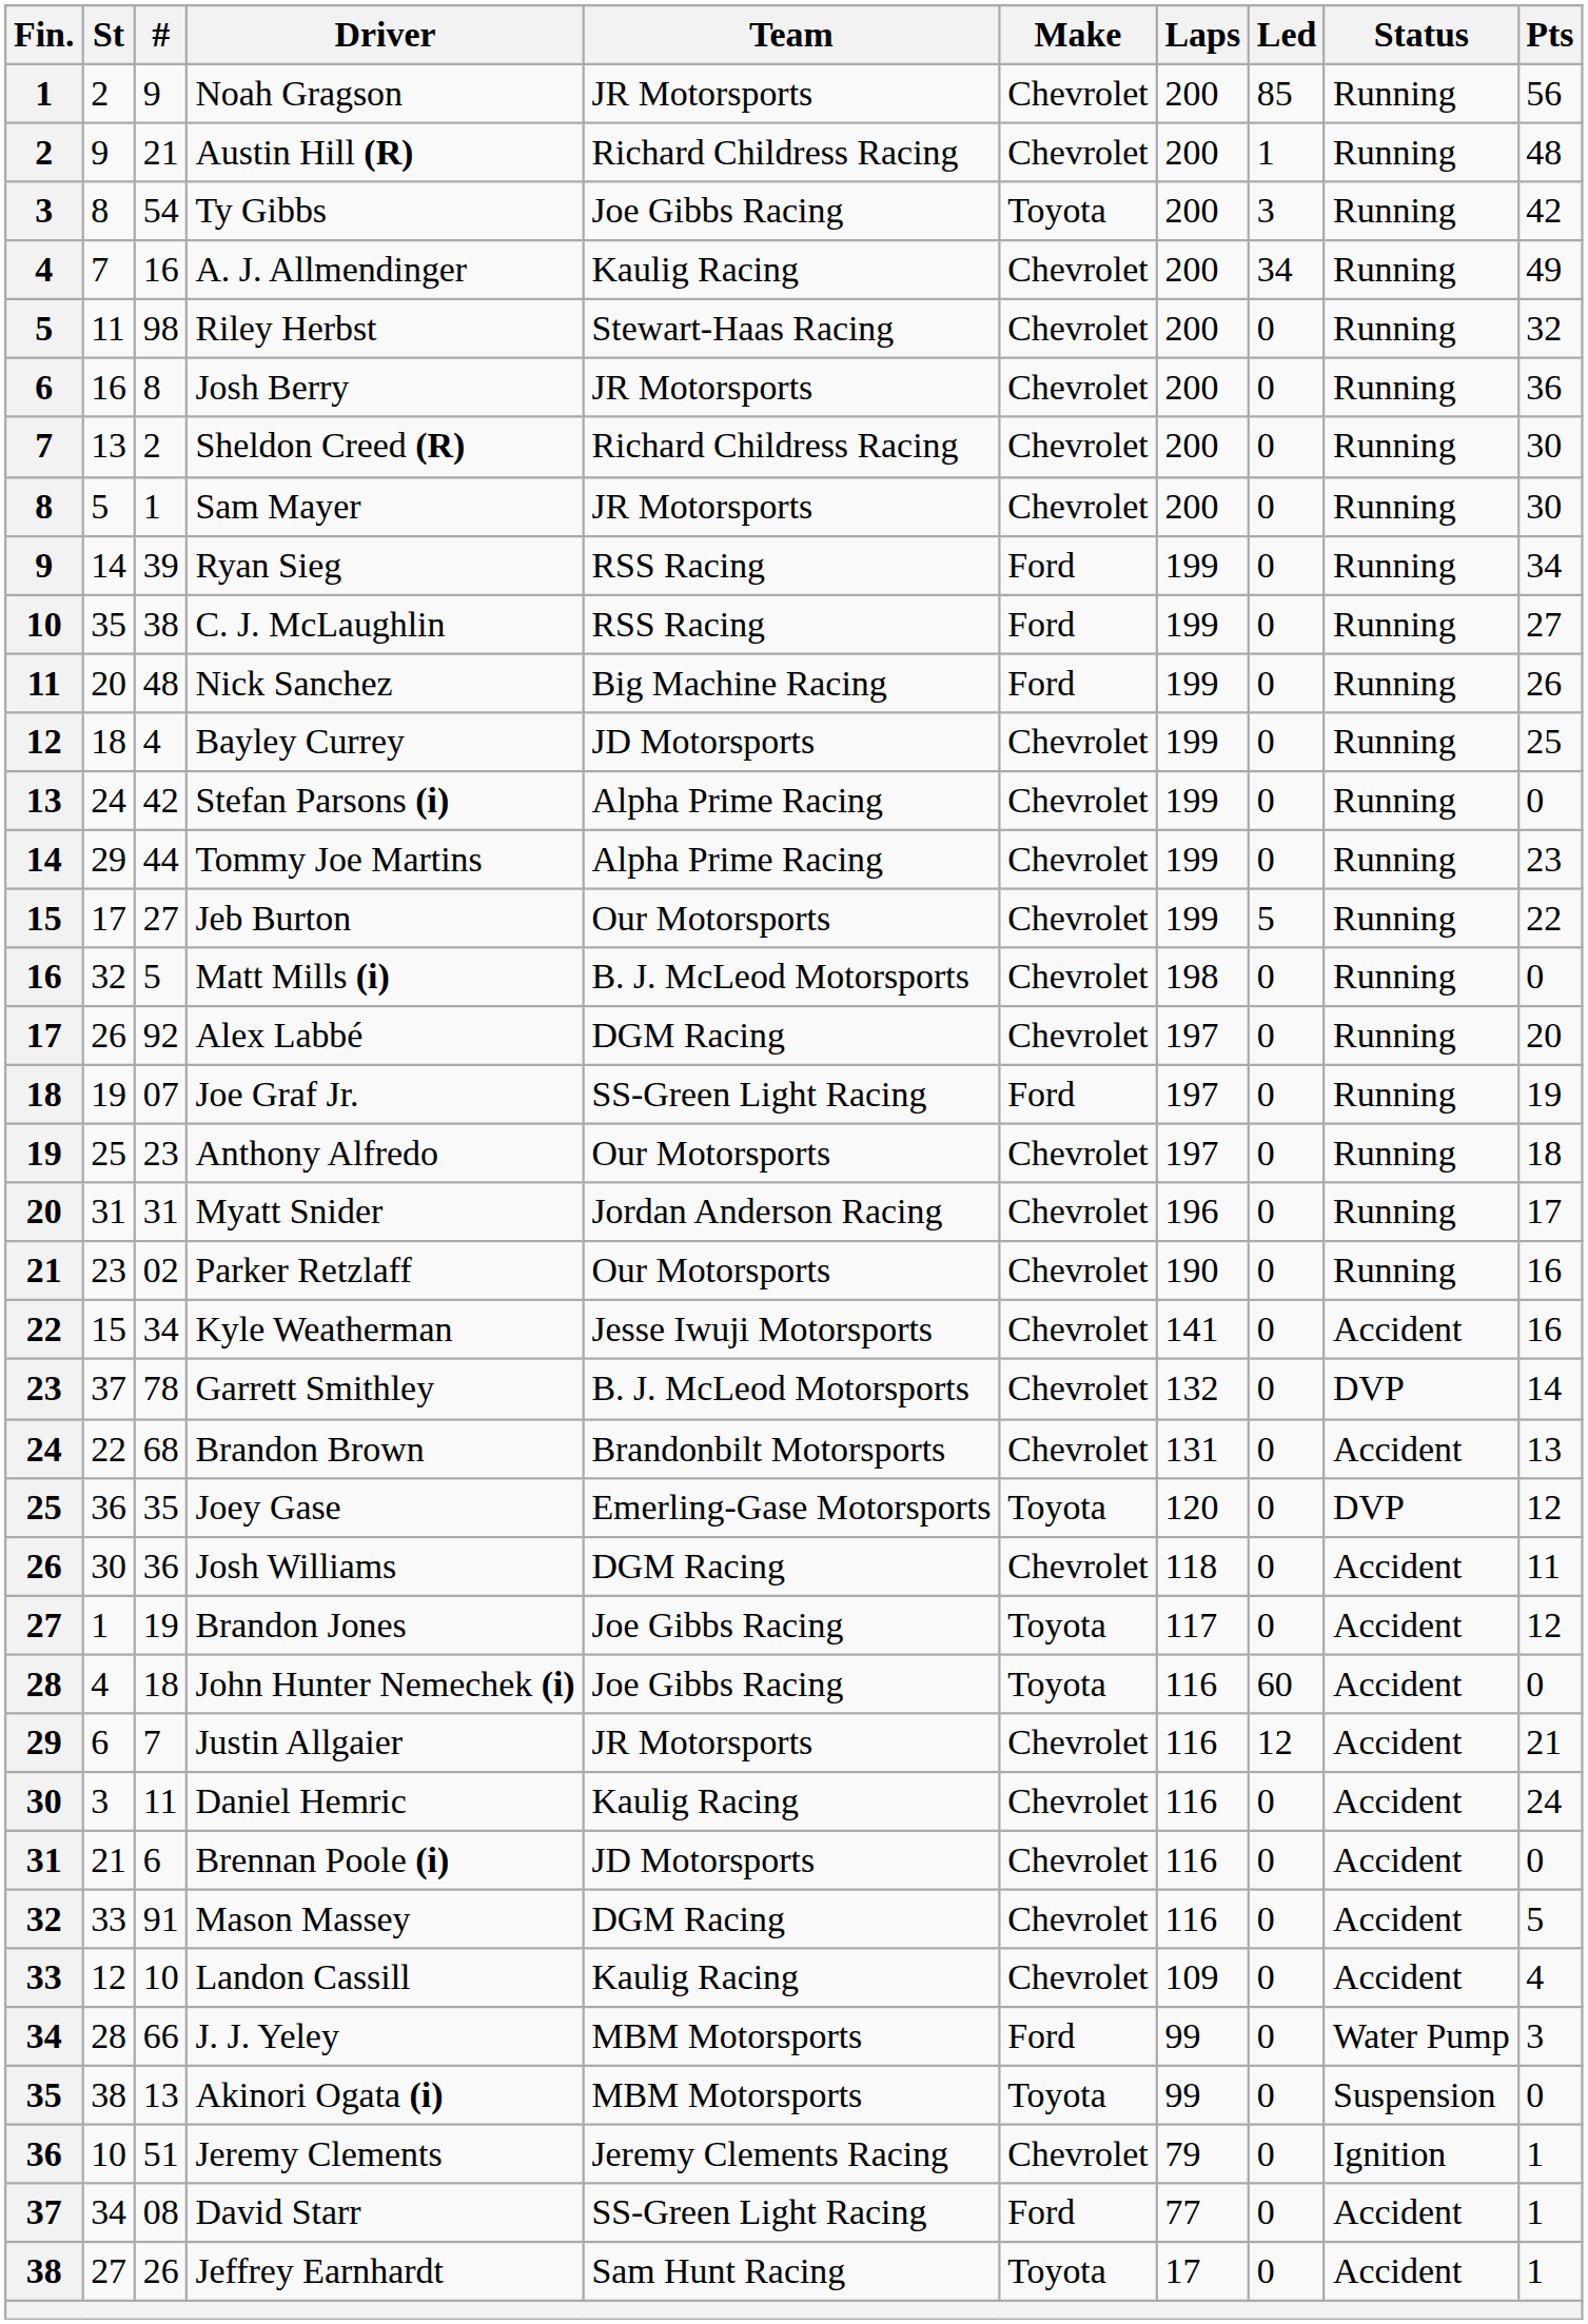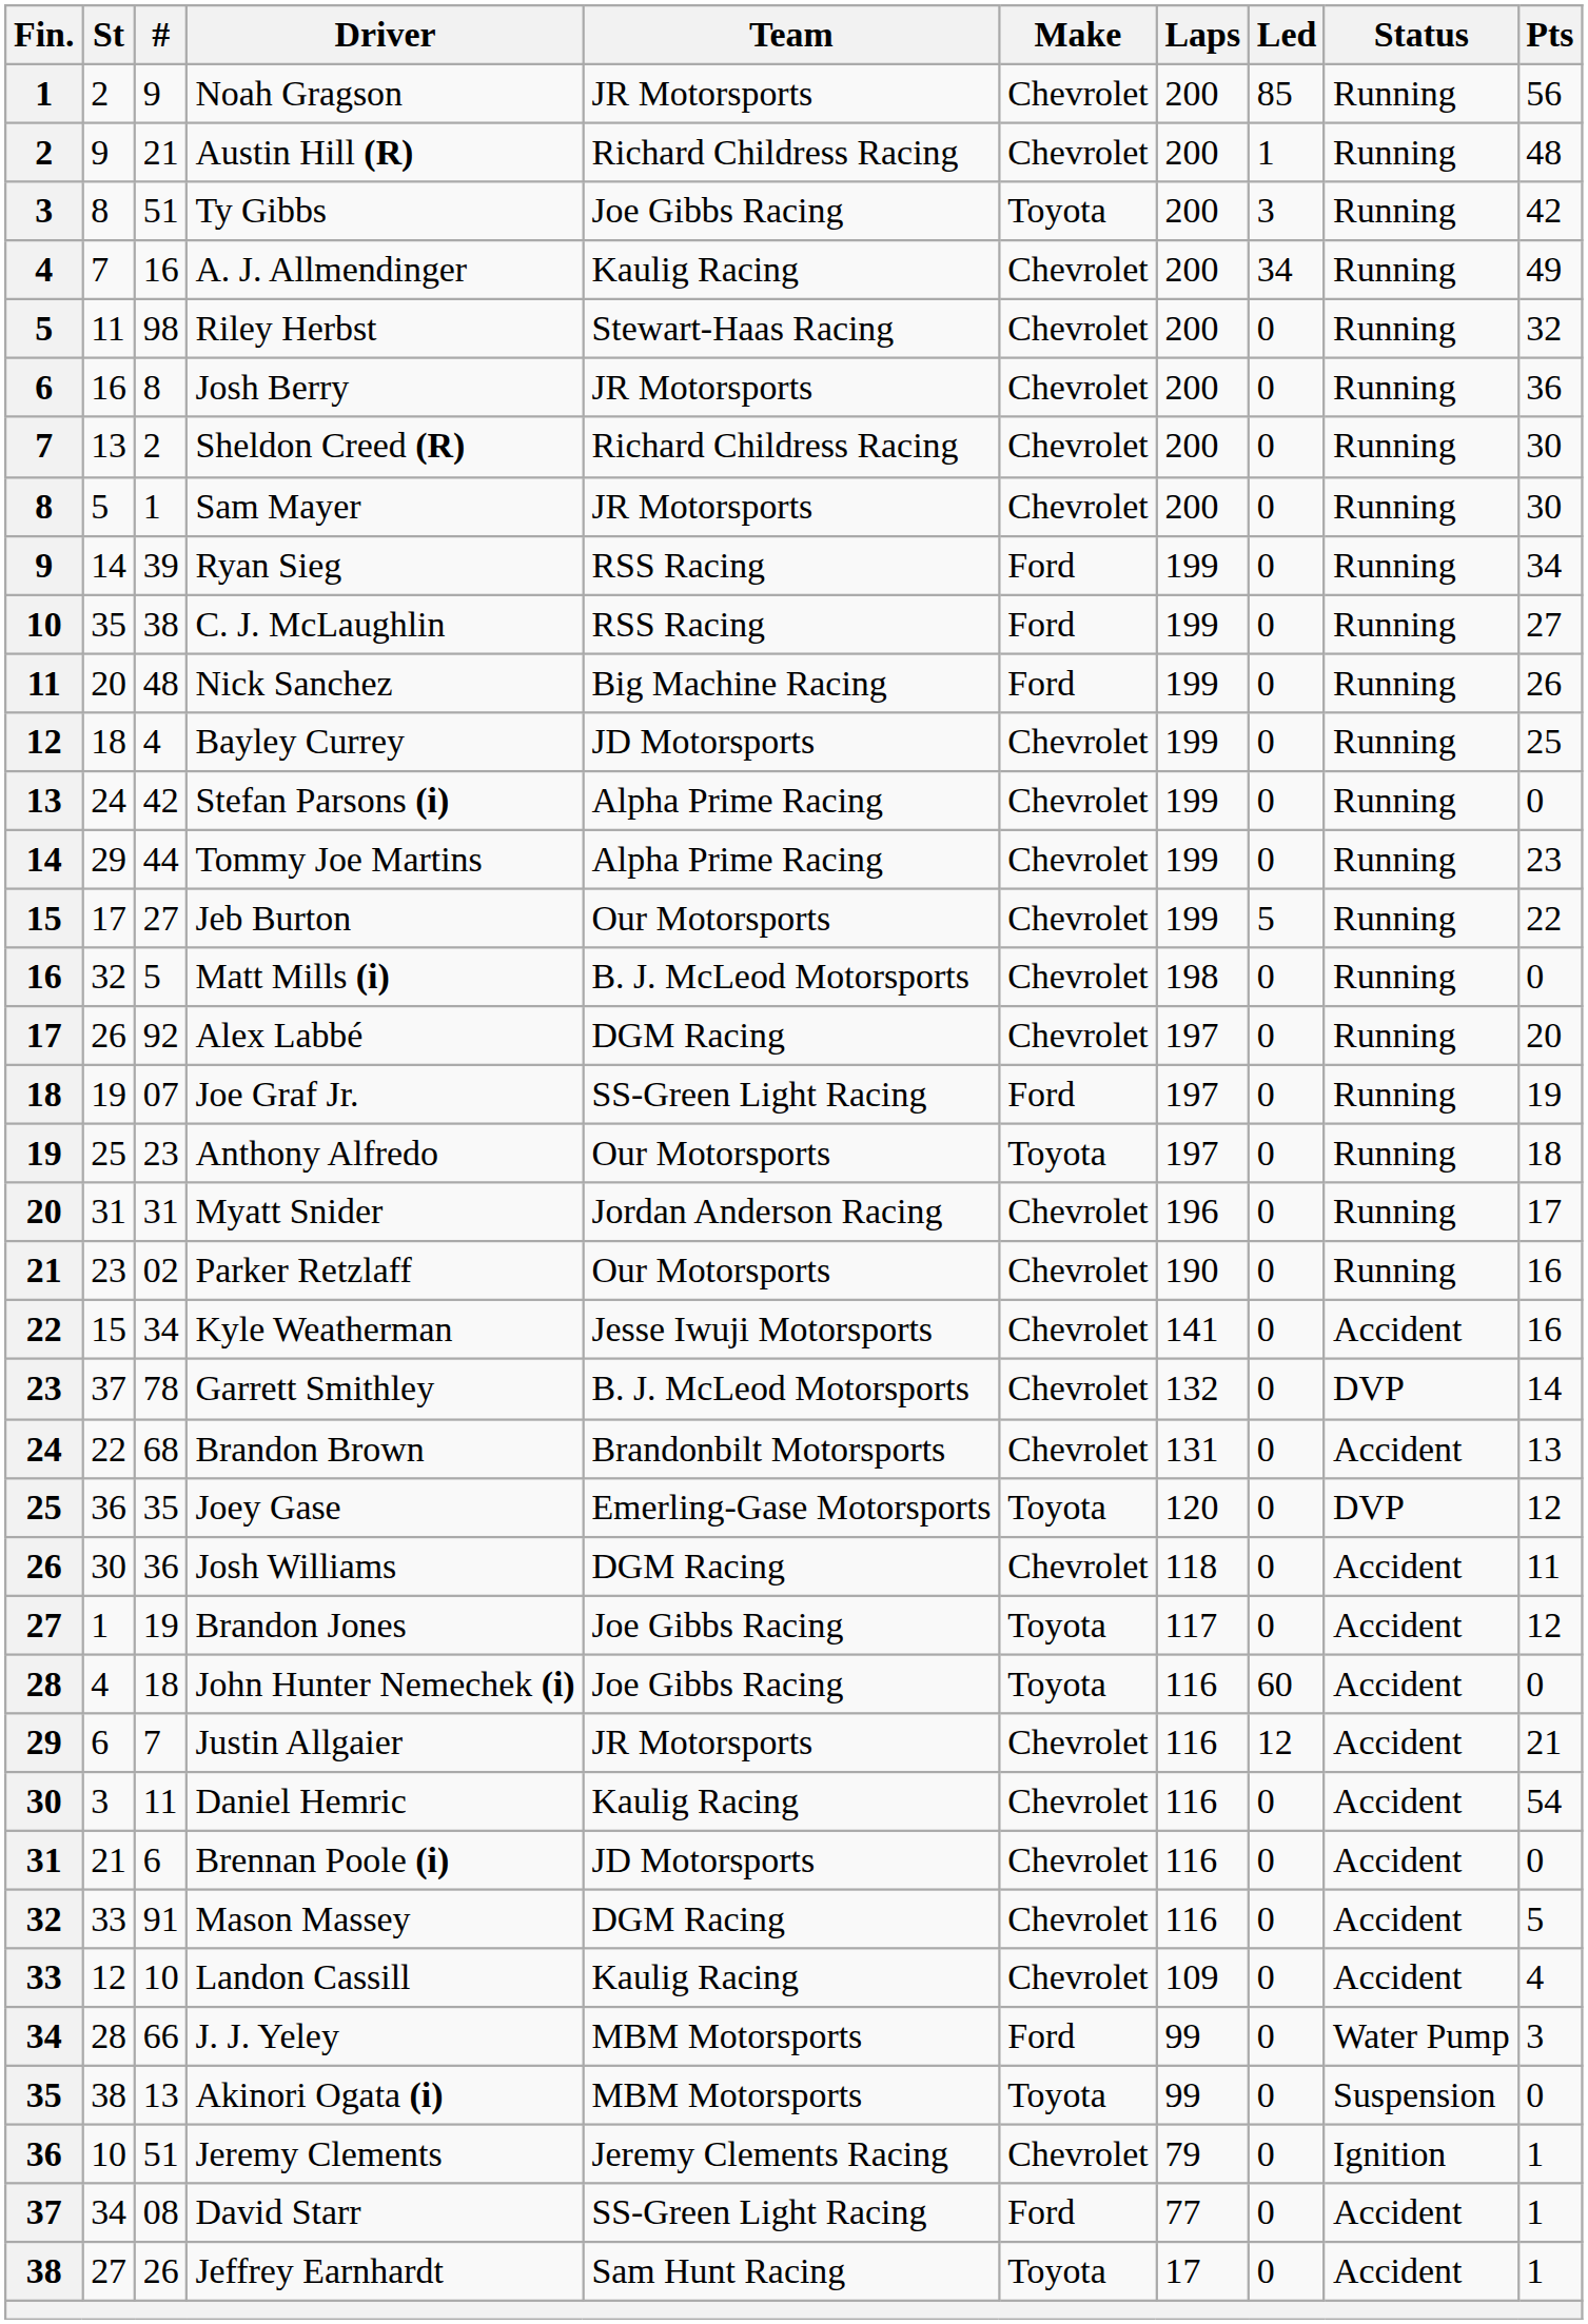Ty Gibbs | #: 54 -> 51
Anthony Alfredo | Make: Chevrolet -> Toyota
Daniel Hemric | Pts: 24 -> 54
